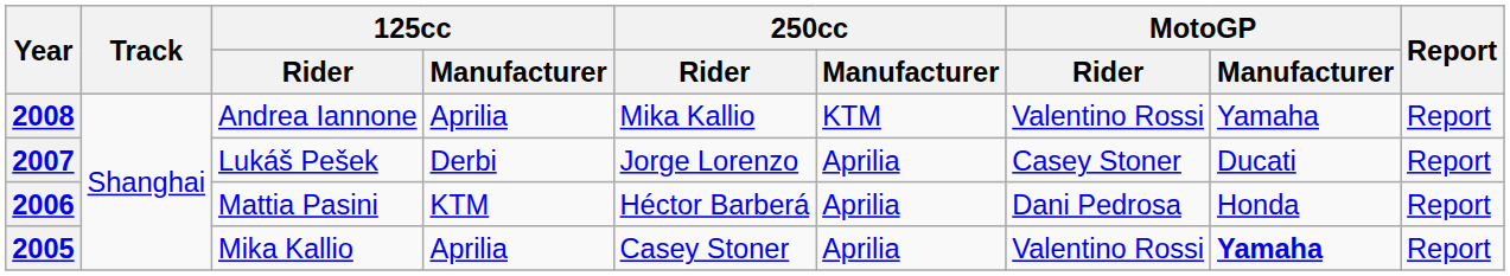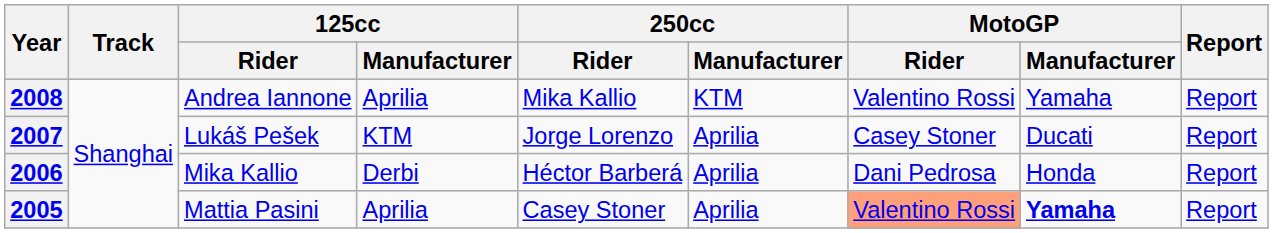2007 | 125cc / Manufacturer: Derbi -> KTM
2006 | 125cc / Rider: Mattia Pasini -> Mika Kallio
2006 | 125cc / Manufacturer: KTM -> Derbi
2005 | 125cc / Rider: Mika Kallio -> Mattia Pasini
2005 | MotoGP / Rider: no background -> lightsalmon background
